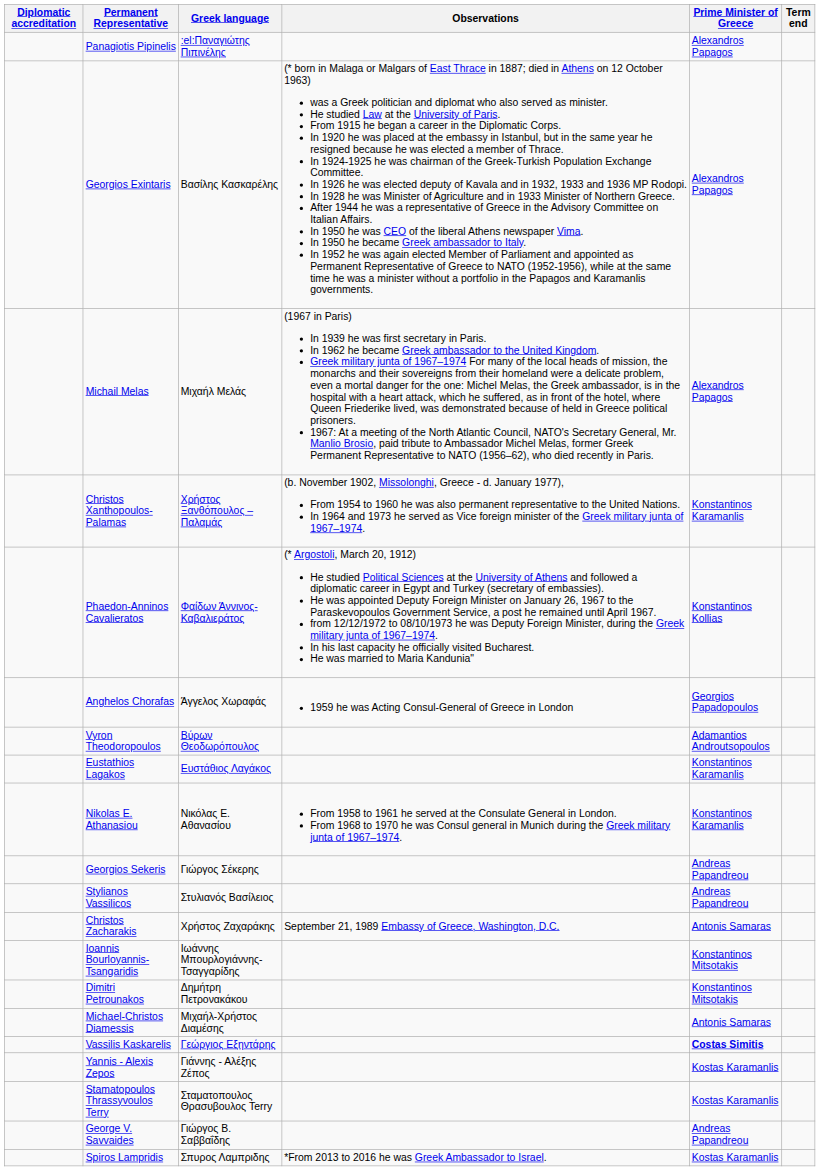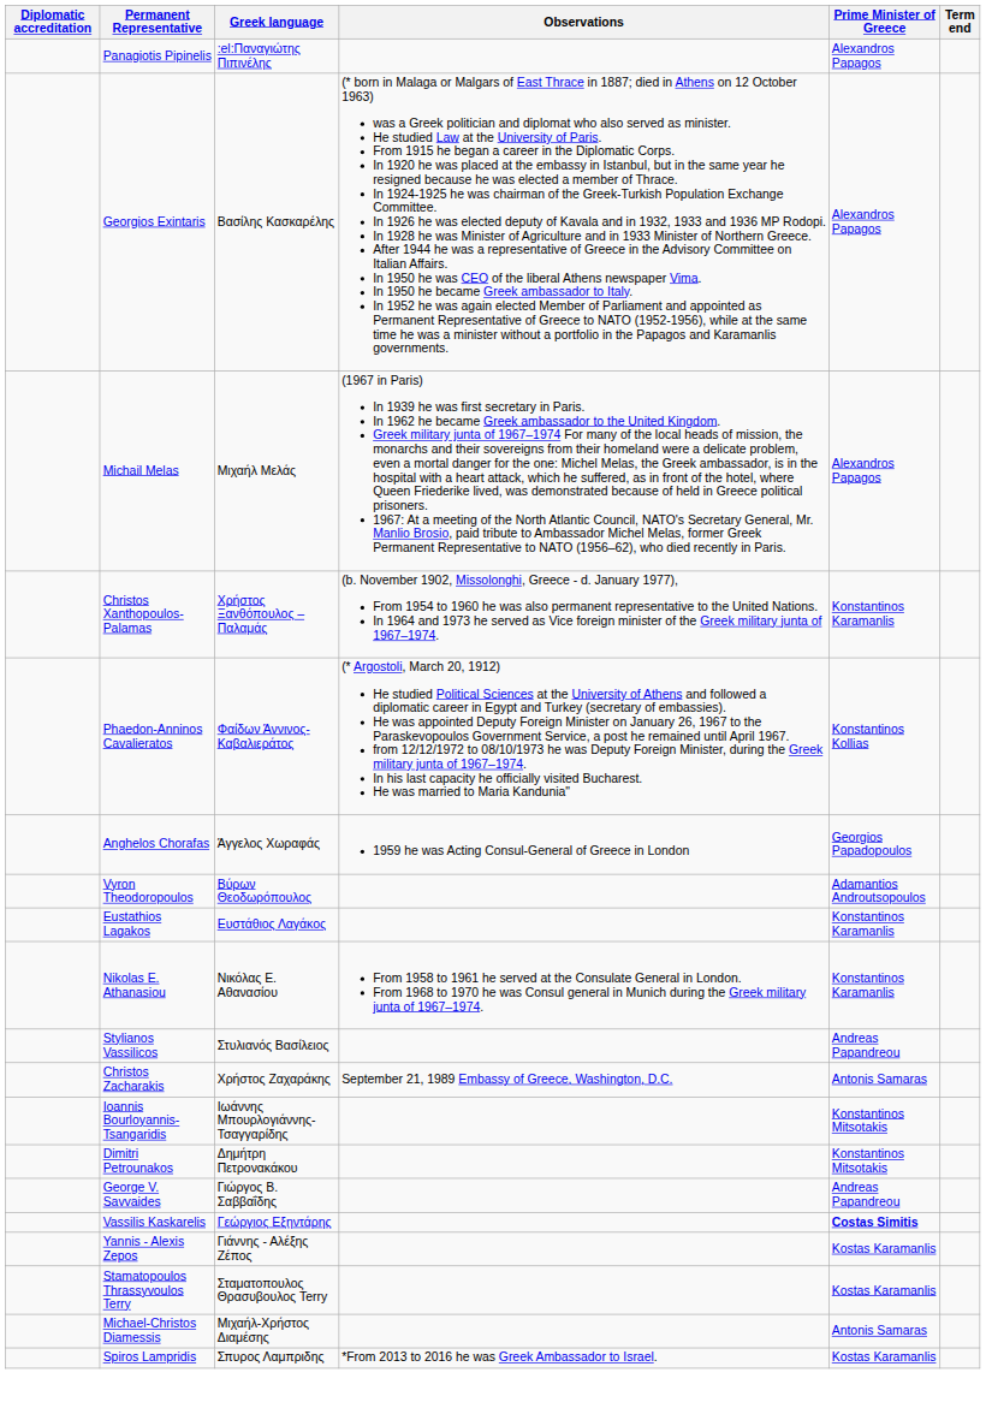- row: Georgios Sekeris | Γιώργος Σέκερης | Andreas Papandreou
rows swapped: George V. Savvaides <-> Michael-Christos Diamessis
